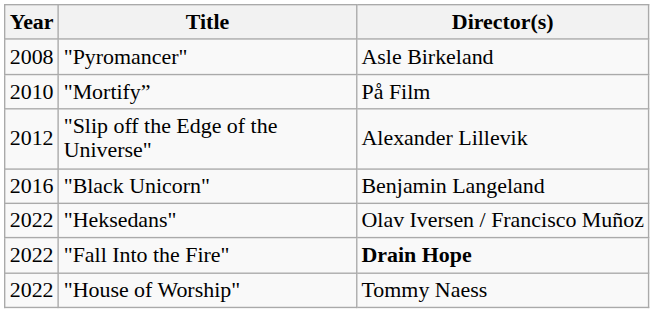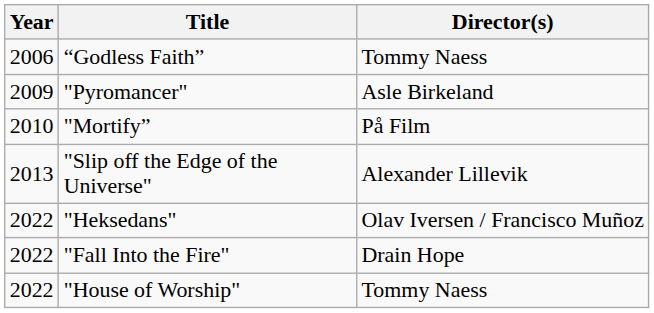+ row: 2006 | “Godless Faith” | Tommy Naess
"Pyromancer" | Year: 2008 -> 2009
"Slip off the Edge of the Universe" | Year: 2012 -> 2013
- row: 2016 | "Black Unicorn" | Benjamin Langeland
"Fall Into the Fire" | Director(s): bold -> normal
